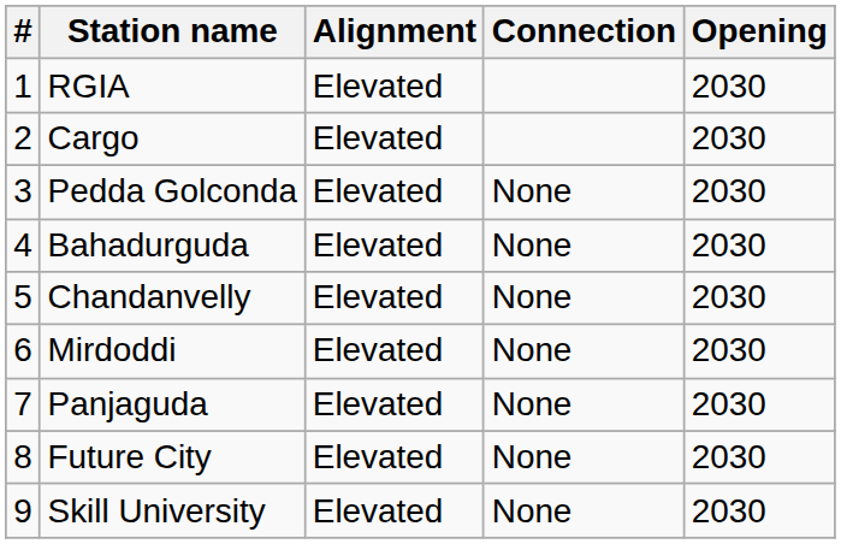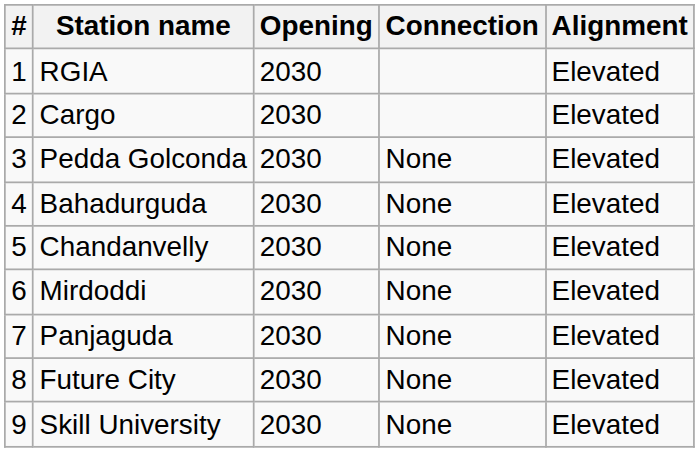columns swapped: Opening <-> Alignment
